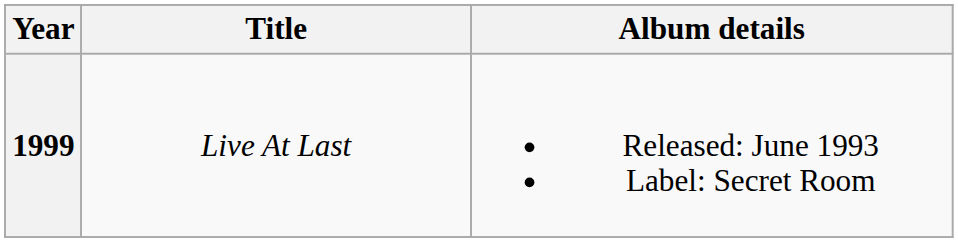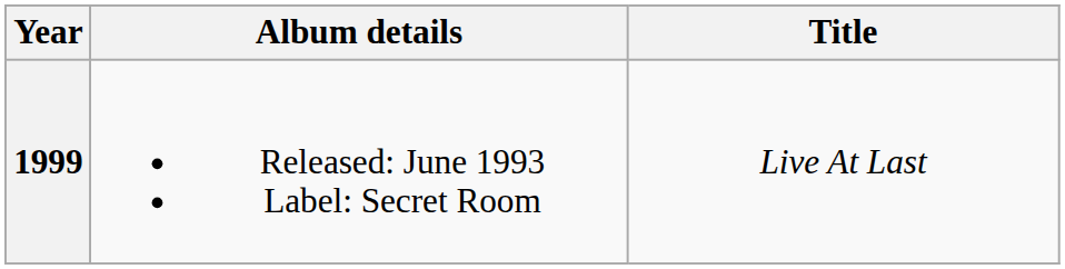columns swapped: Title <-> Album details
